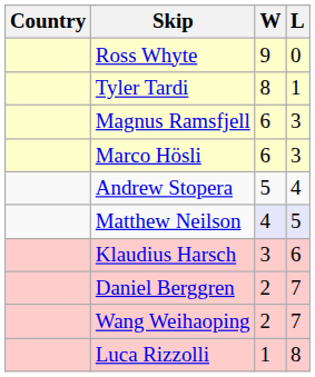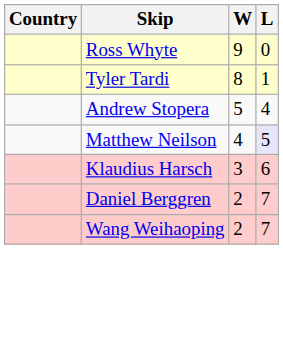- row: Magnus Ramsfjell | 6 | 3
- row: Marco Hösli | 6 | 3
Matthew Neilson | W: lavender background -> no background
- row: Luca Rizzolli | 1 | 8
